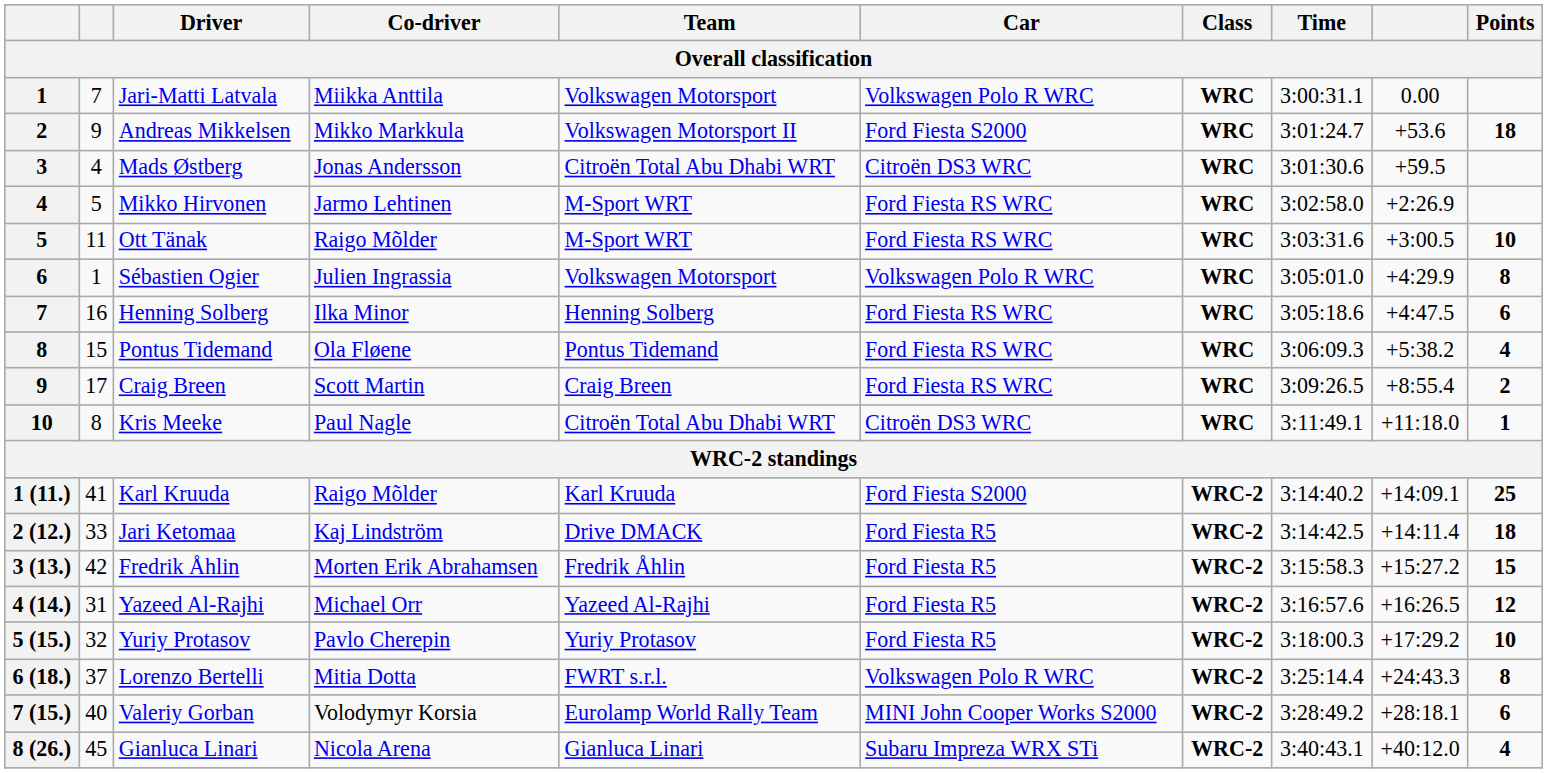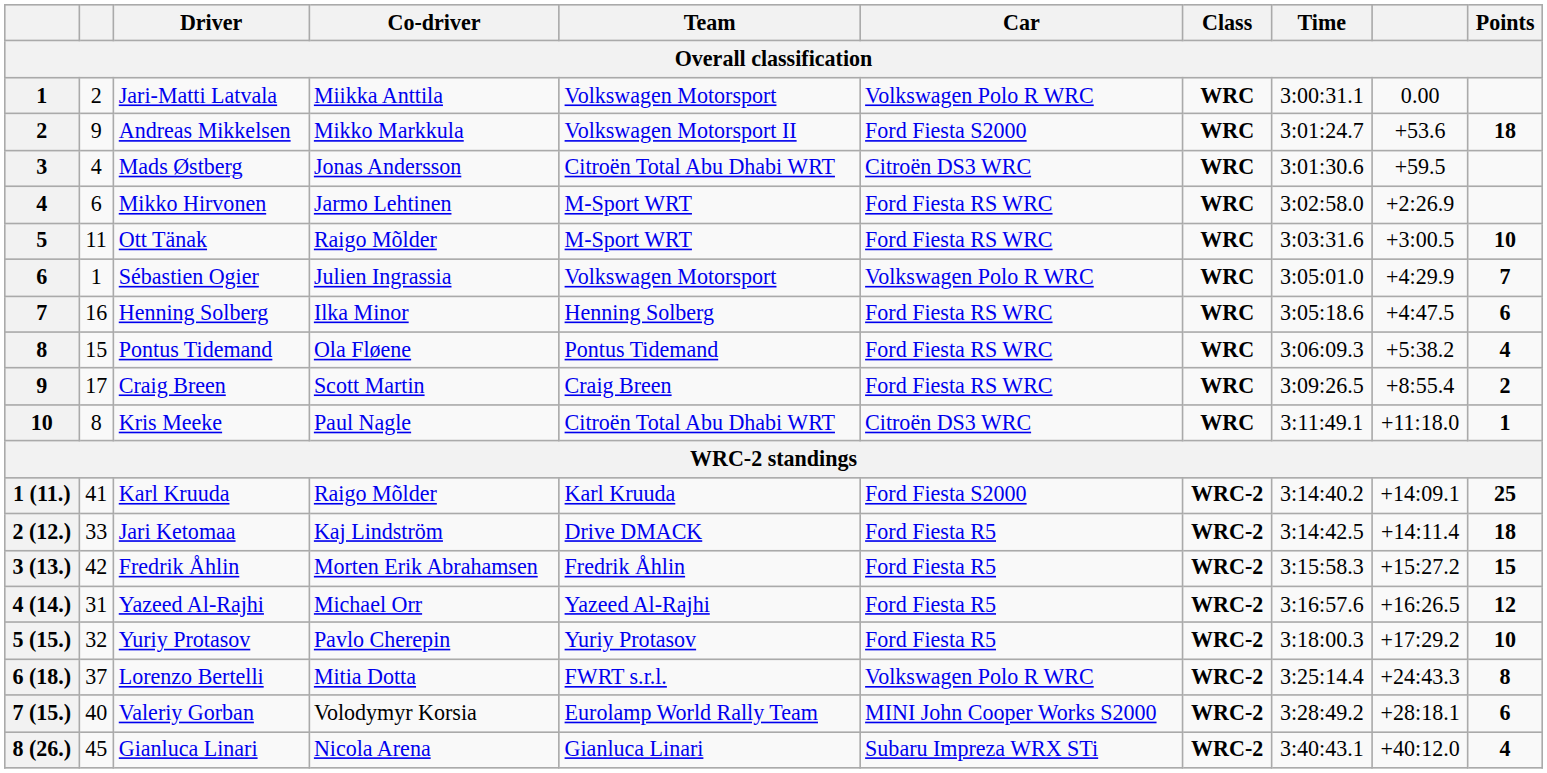Jari-Matti Latvala | column 2: 7 -> 2
Mikko Hirvonen | column 2: 5 -> 6
Sébastien Ogier | Points: 8 -> 7
